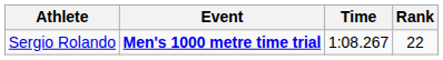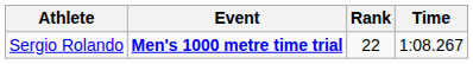columns swapped: Time <-> Rank
